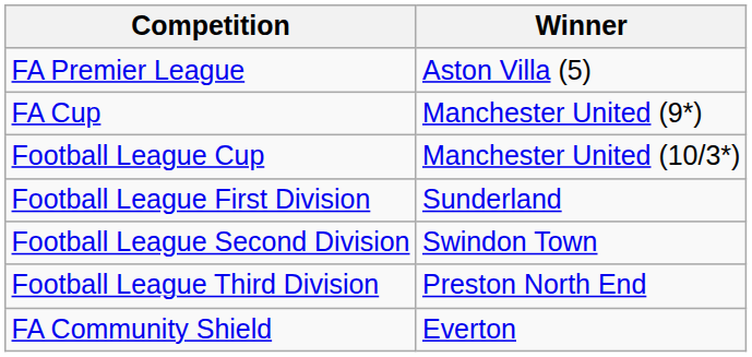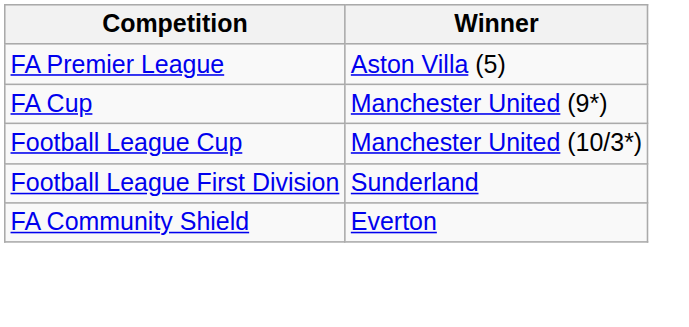- row: Football League Second Division | Swindon Town
- row: Football League Third Division | Preston North End
